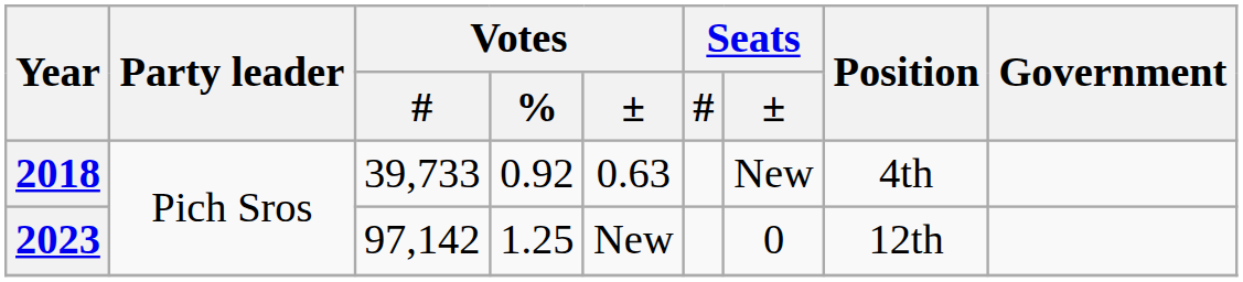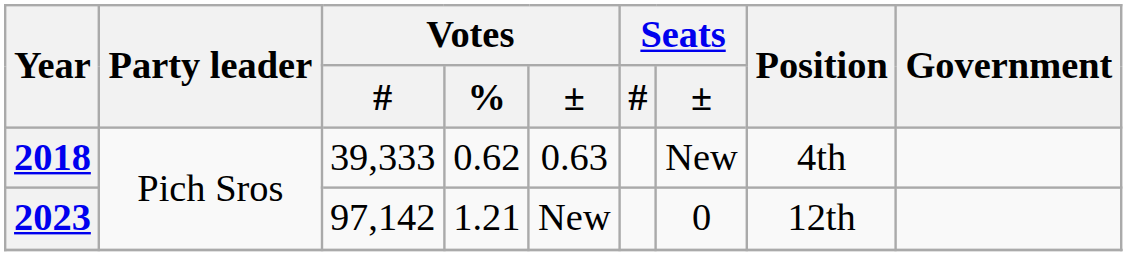2018 | Votes / #: 39,733 -> 39,333
2018 | Votes / %: 0.92 -> 0.62
2023 | Votes / %: 1.25 -> 1.21
